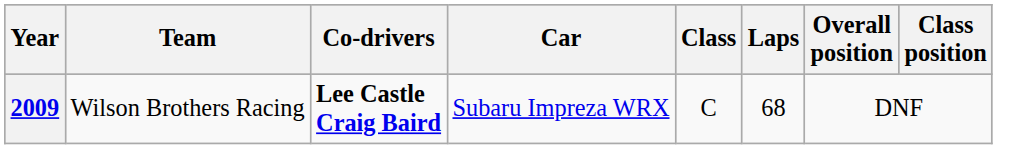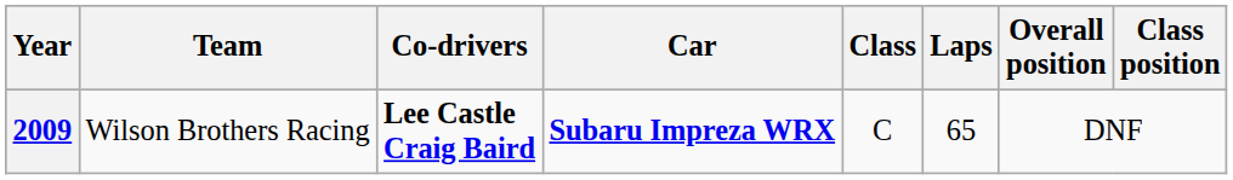2009 | Car: normal -> bold
2009 | Laps: 68 -> 65
